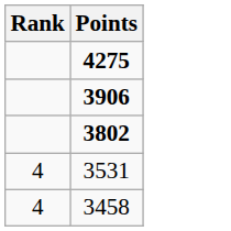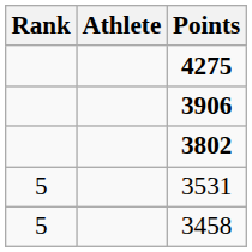+ column: Athlete
3531 | Rank: 4 -> 5
3458 | Rank: 4 -> 5
